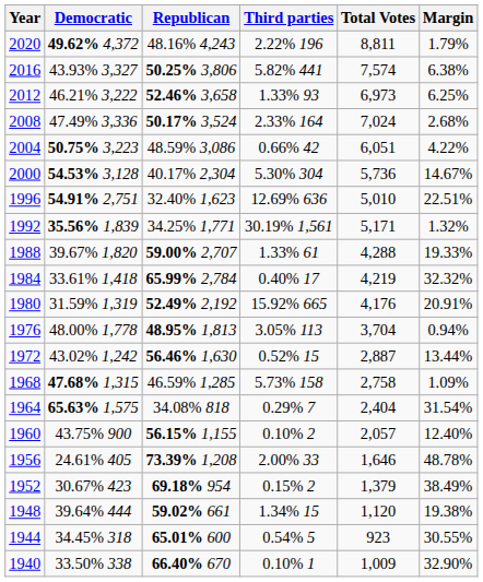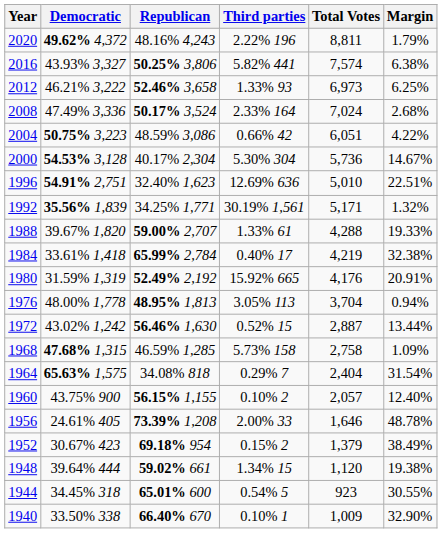1984 | Margin: 32.32% -> 32.38%
